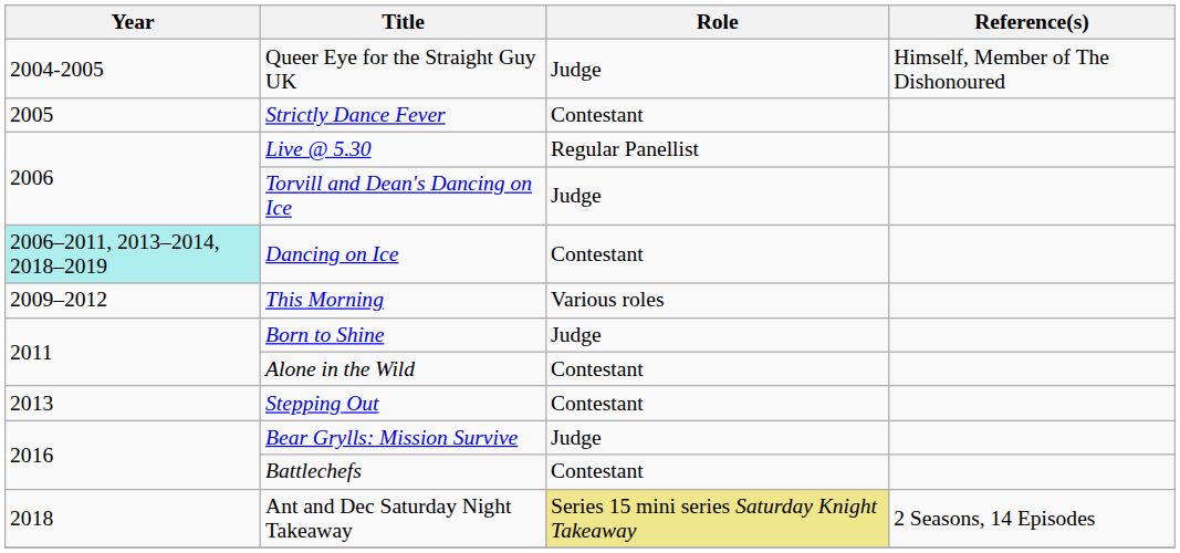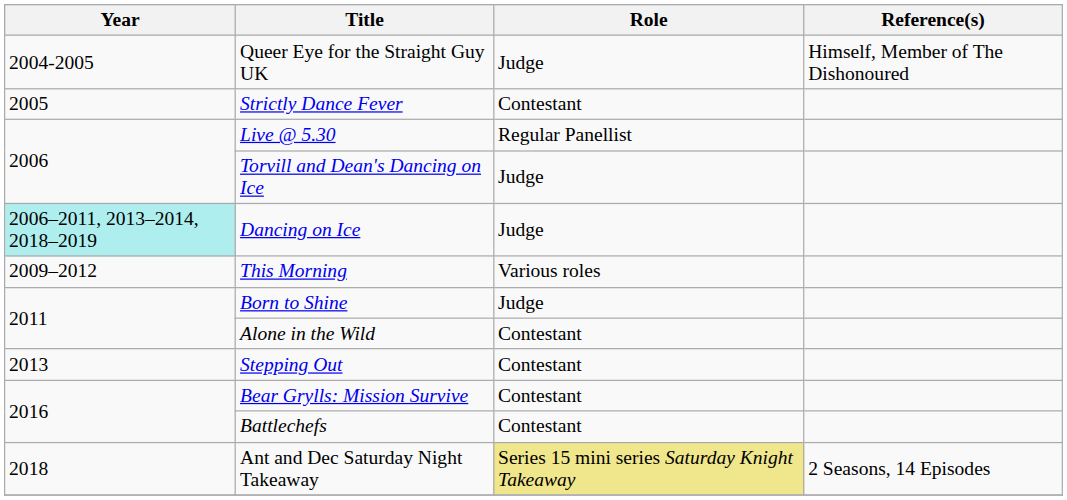Dancing on Ice | Role: Contestant -> Judge
Bear Grylls: Mission Survive | Role: Judge -> Contestant
